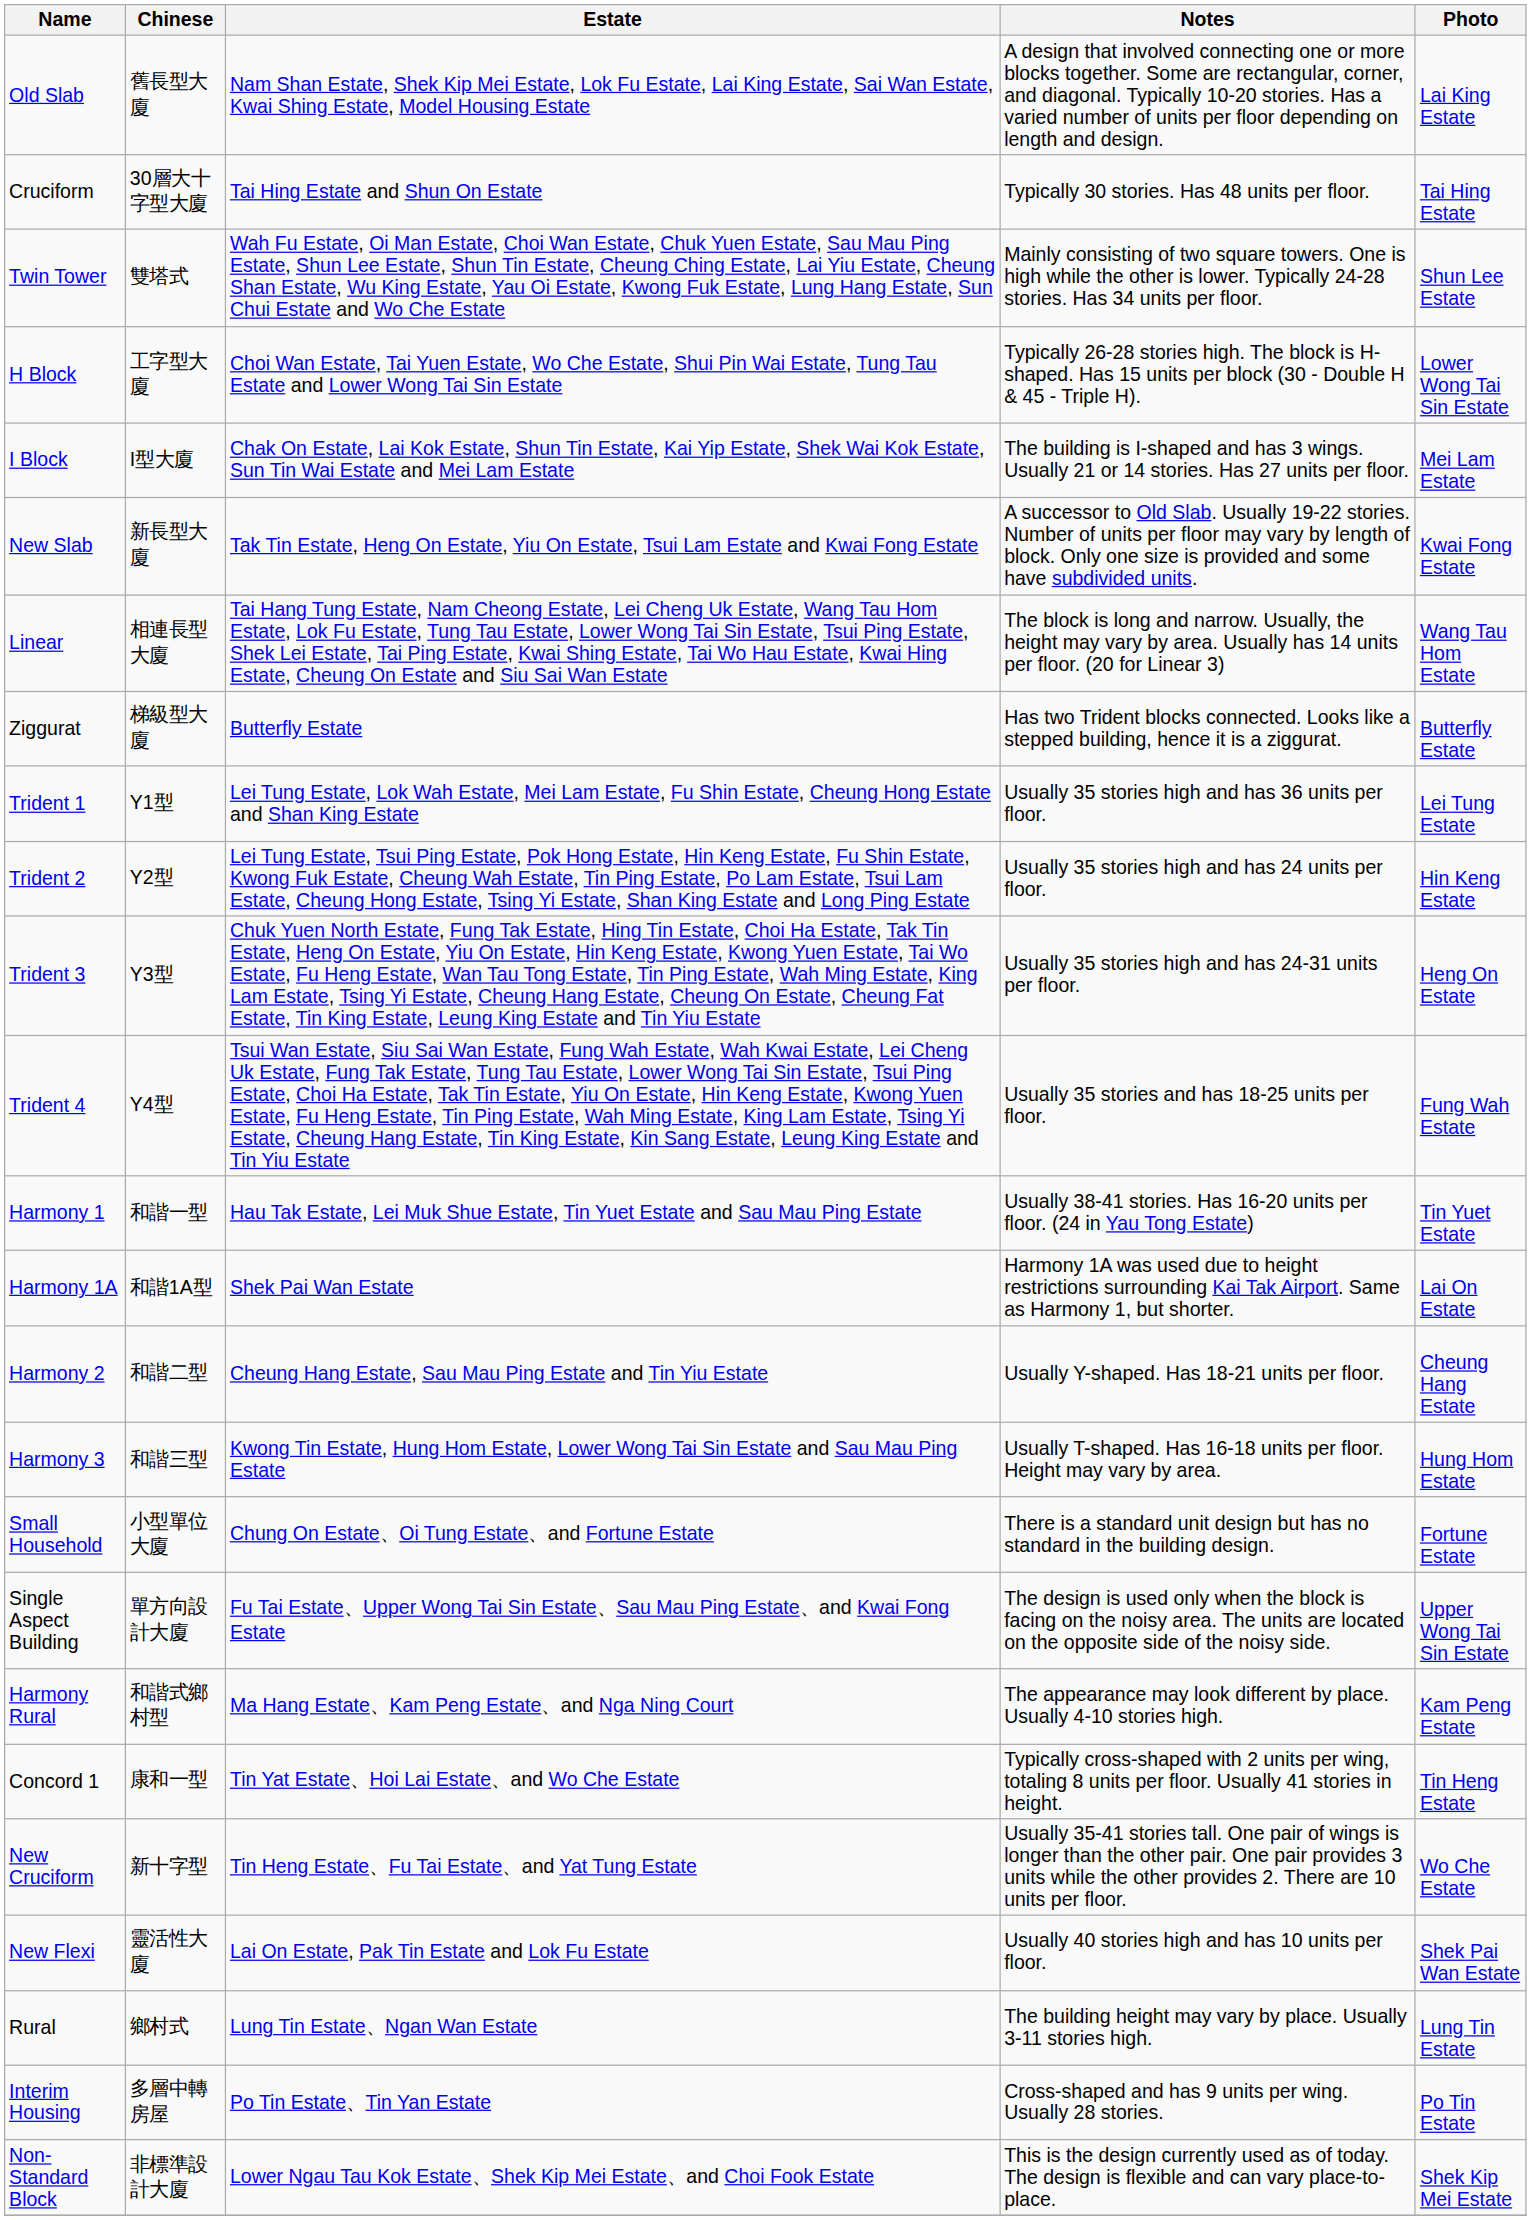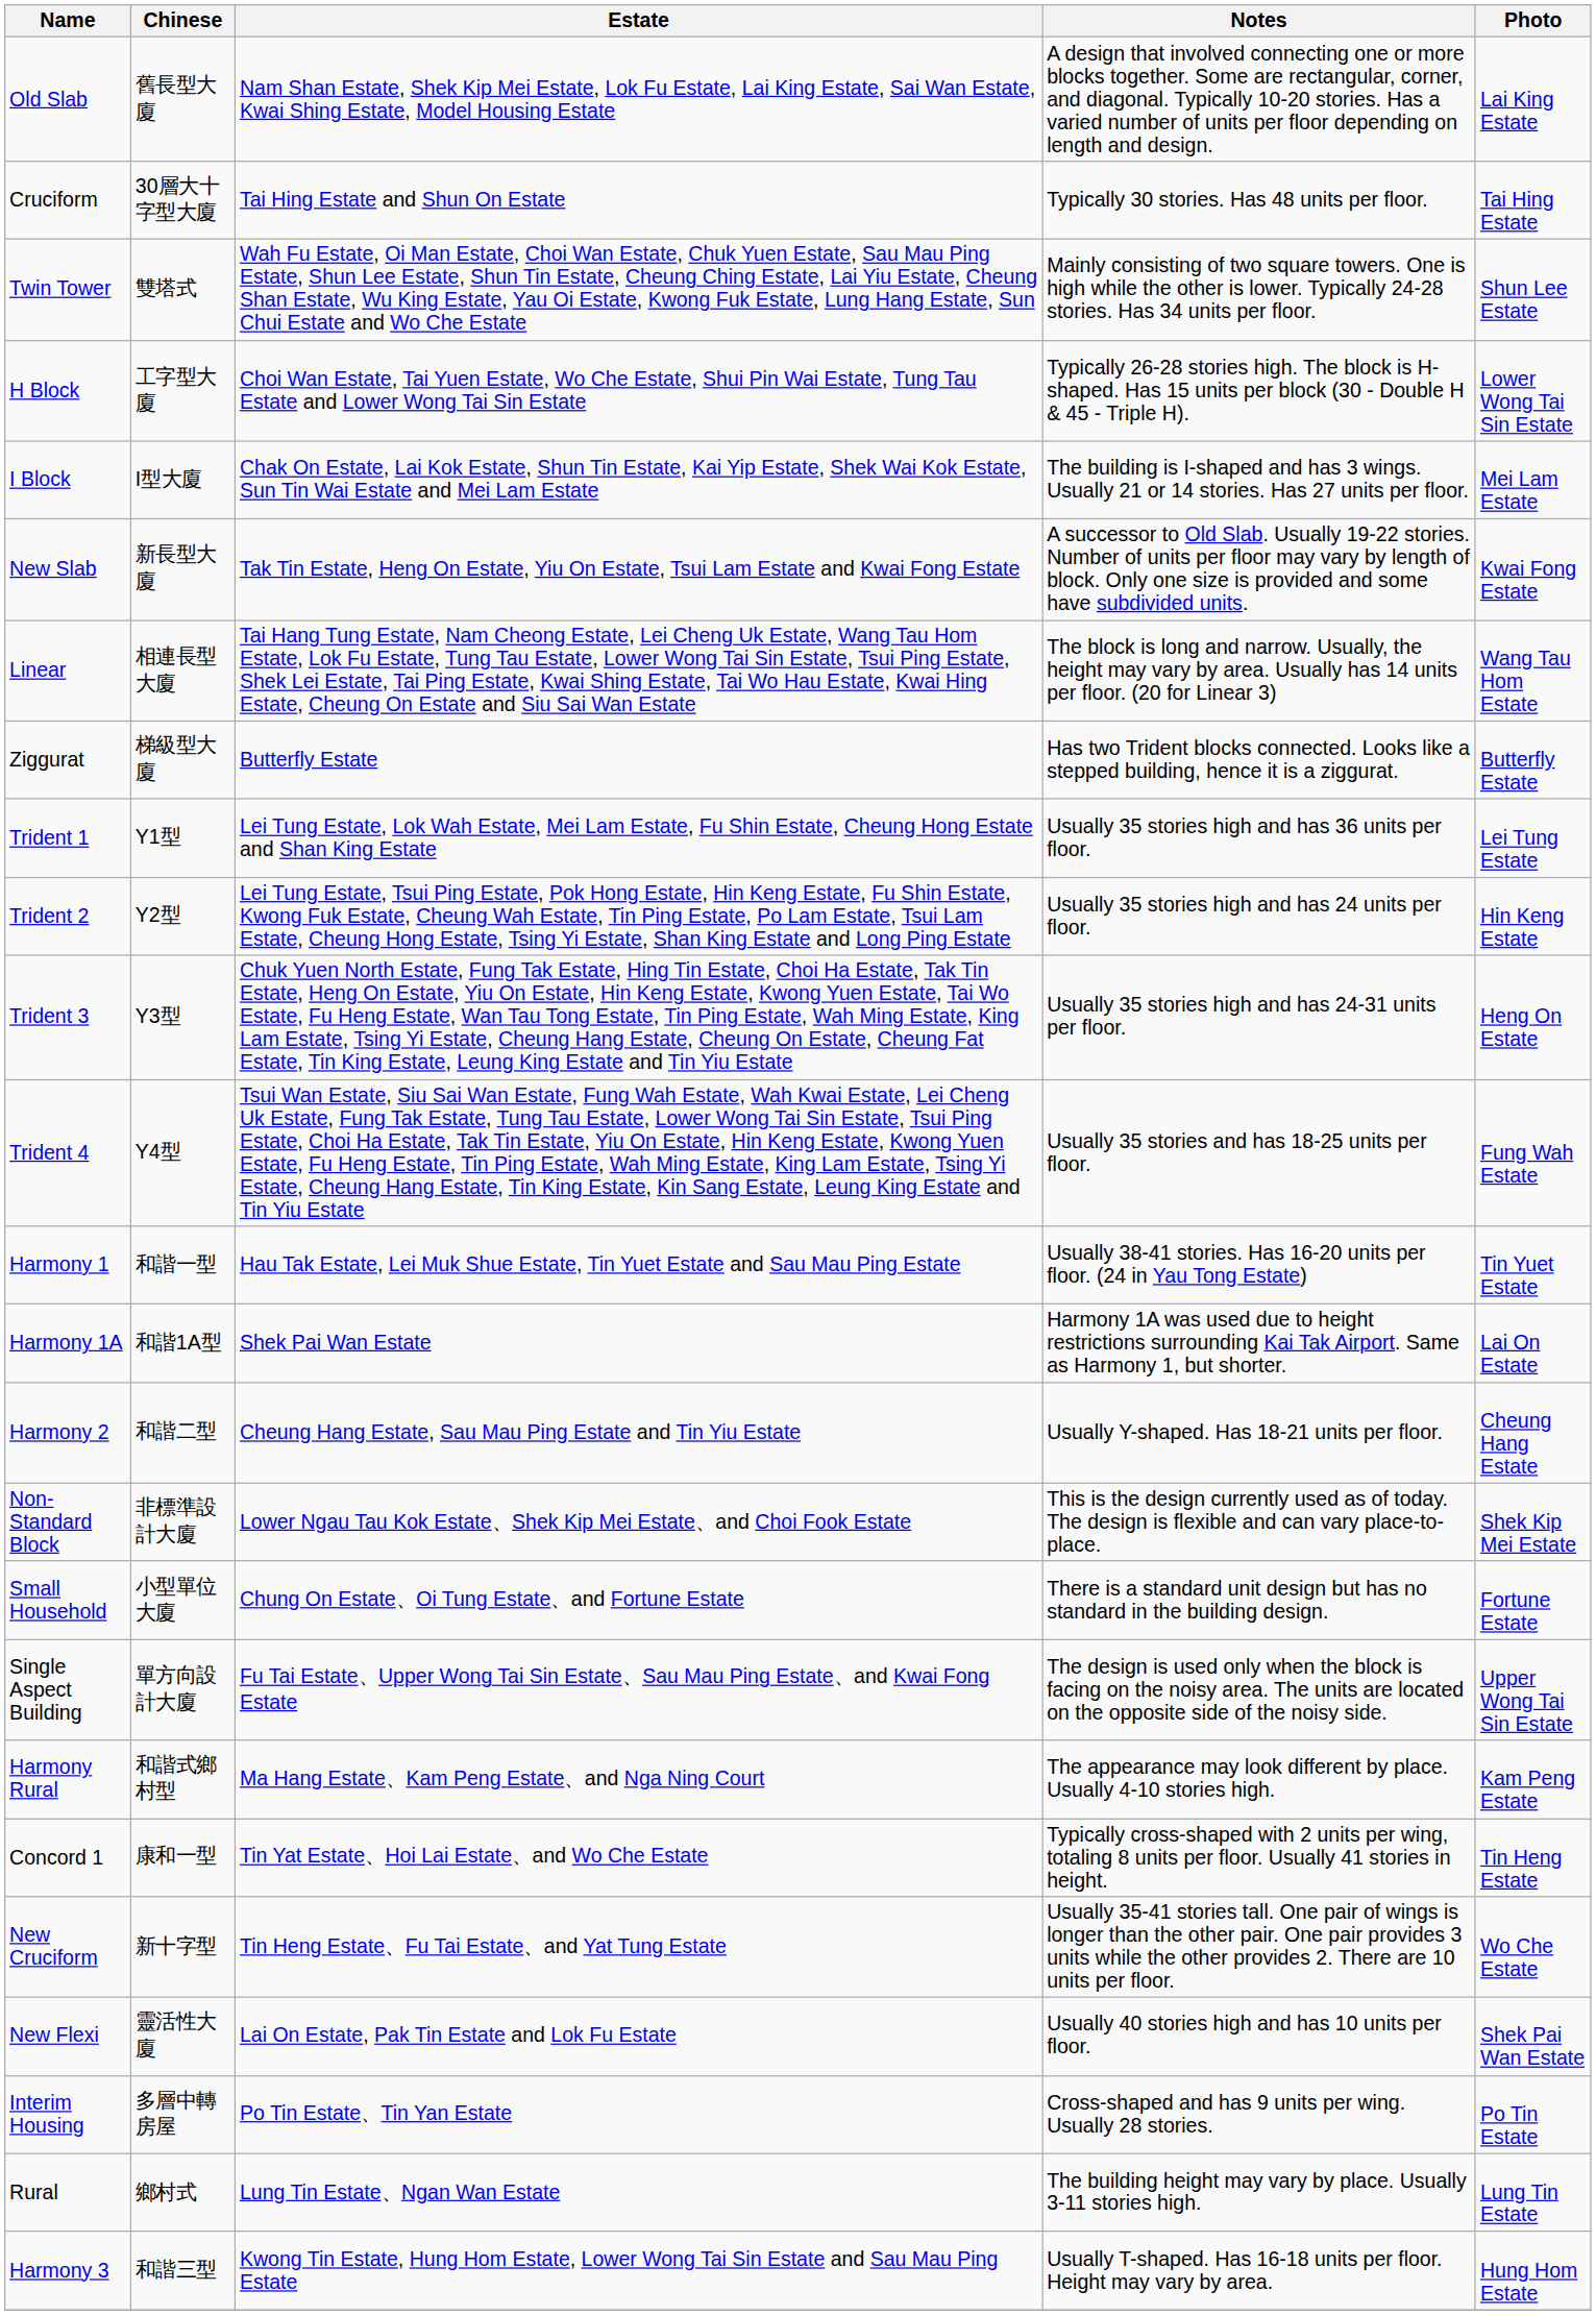rows swapped: Harmony 3 <-> Non-Standard Block
rows swapped: Rural <-> Interim Housing
